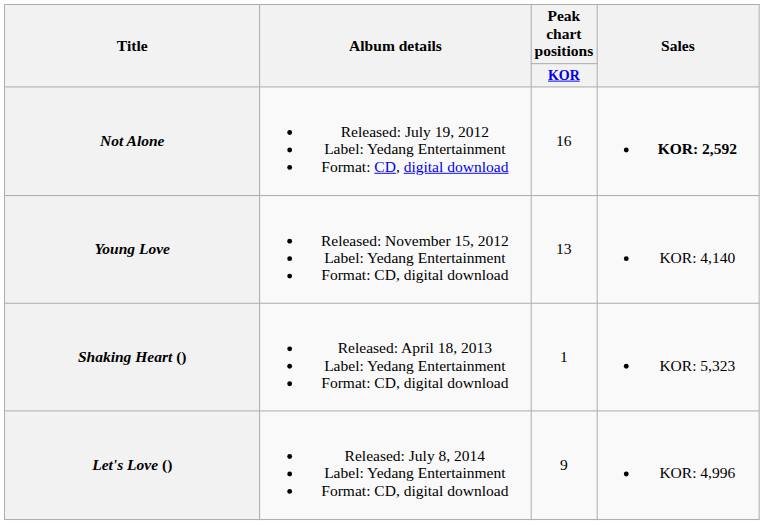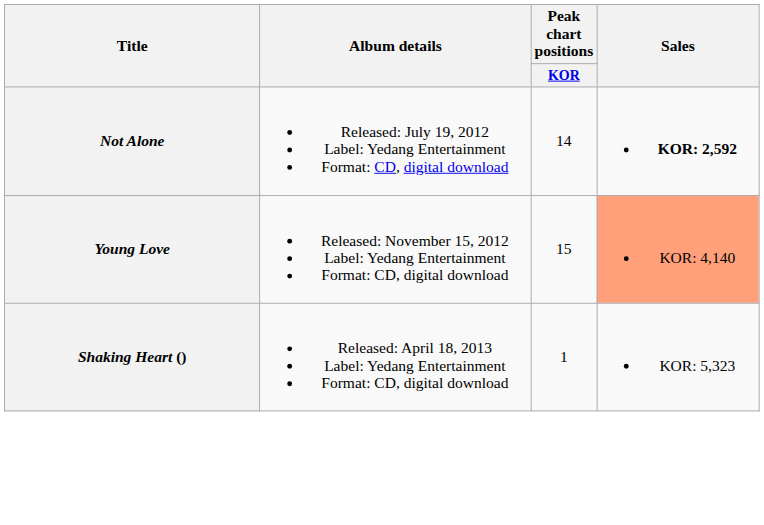Not Alone | Peak chart positions / KOR: 16 -> 14
Young Love | Peak chart positions / KOR: 13 -> 15
Young Love | Sales: no background -> lightsalmon background
- row: Let's Love () | Released: July 8, 2014 Label: Yedang Entertainment Format: CD, digital download | 9 | KOR: 4,996
